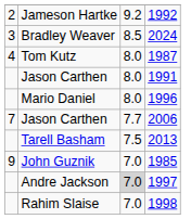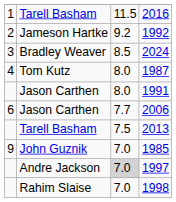+ row: 1 | Tarell Basham | 11.5 | 2016
- row: Mario Daniel | 8.0 | 1996
2006 | column 1: 7 -> 6
